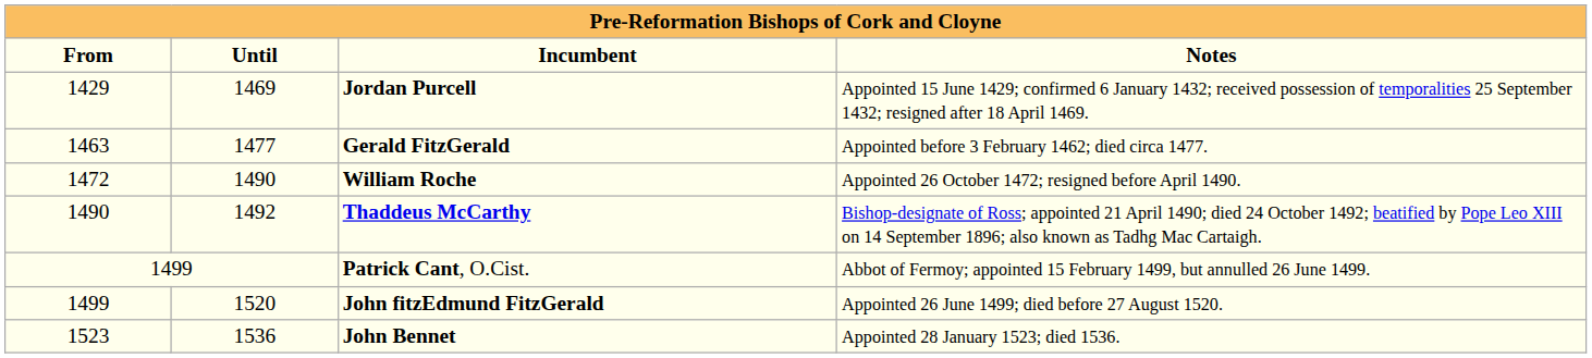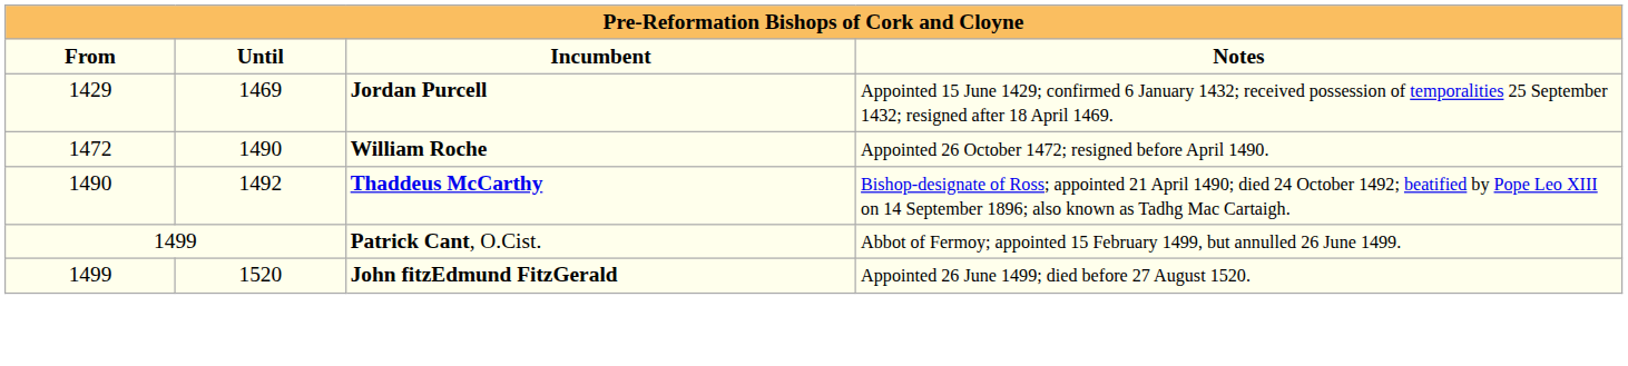- row: 1463 | 1477 | Gerald FitzGerald | Appointed before 3 February 1462; died circa 1477.
- row: 1523 | 1536 | John Bennet | Appointed 28 January 1523; died 1536.
